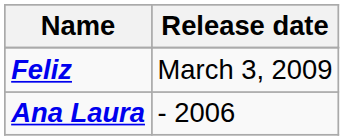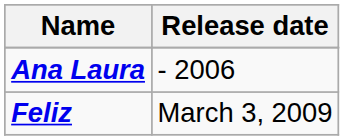rows swapped: Ana Laura <-> Feliz
